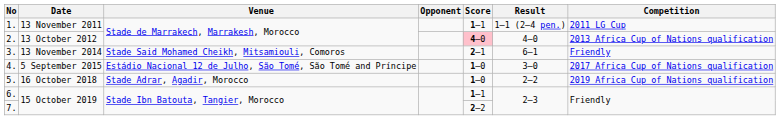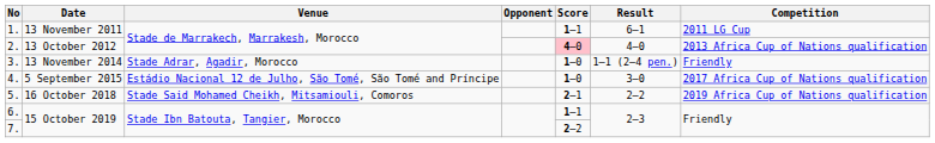1. | Result: 1–1 (2–4 pen.) -> 6–1
3. | Venue: Stade Said Mohamed Cheikh, Mitsamiouli, Comoros -> Stade Adrar, Agadir, Morocco
3. | Score: 2–1 -> 1–0
3. | Result: 6–1 -> 1–1 (2–4 pen.)
5. | Venue: Stade Adrar, Agadir, Morocco -> Stade Said Mohamed Cheikh, Mitsamiouli, Comoros
5. | Score: 1–0 -> 2–1
